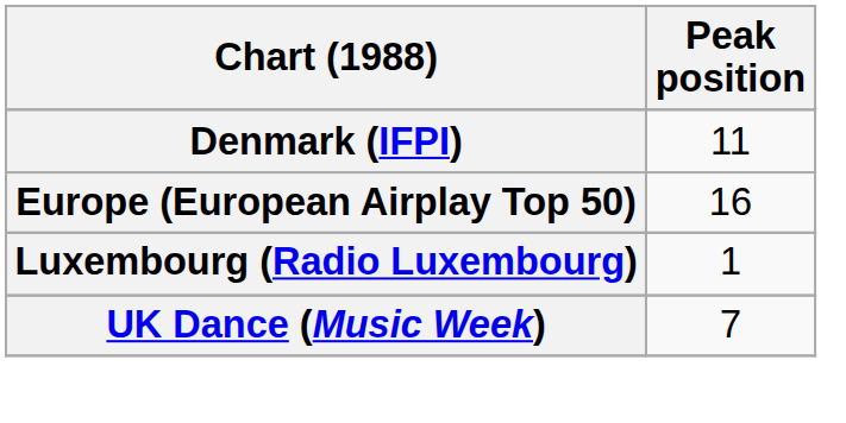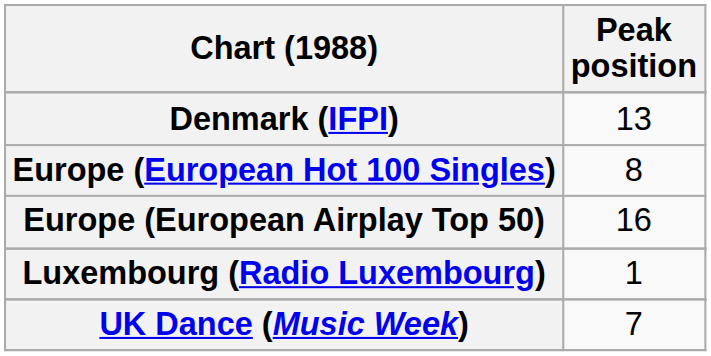Denmark (IFPI) | Peak position: 11 -> 13
+ row: Europe (European Hot 100 Singles) | 8
